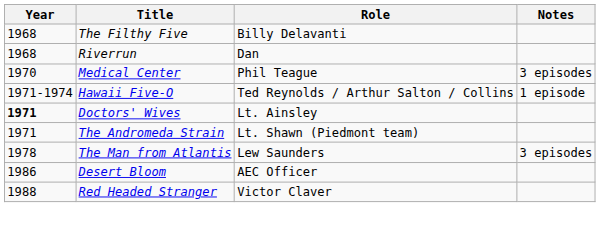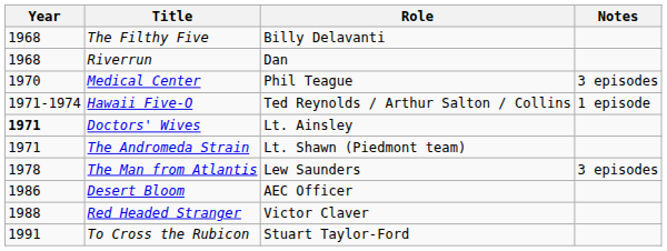+ row: 1991 | To Cross the Rubicon | Stuart Taylor-Ford
